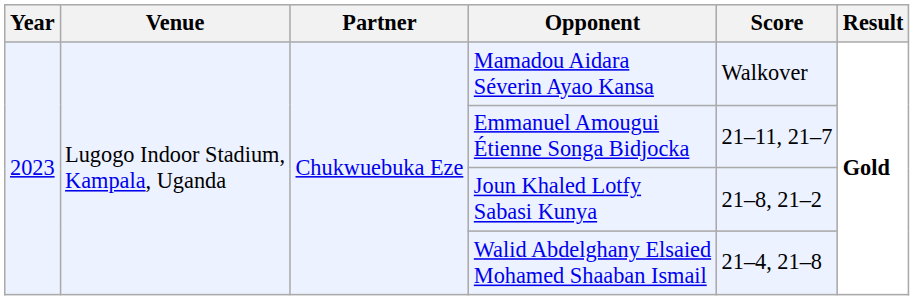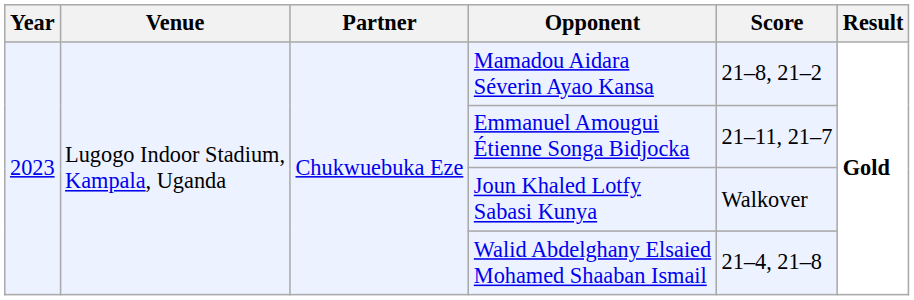Mamadou Aidara Séverin Ayao Kansa | Score: Walkover -> 21–8, 21–2
Joun Khaled Lotfy Sabasi Kunya | Score: 21–8, 21–2 -> Walkover
